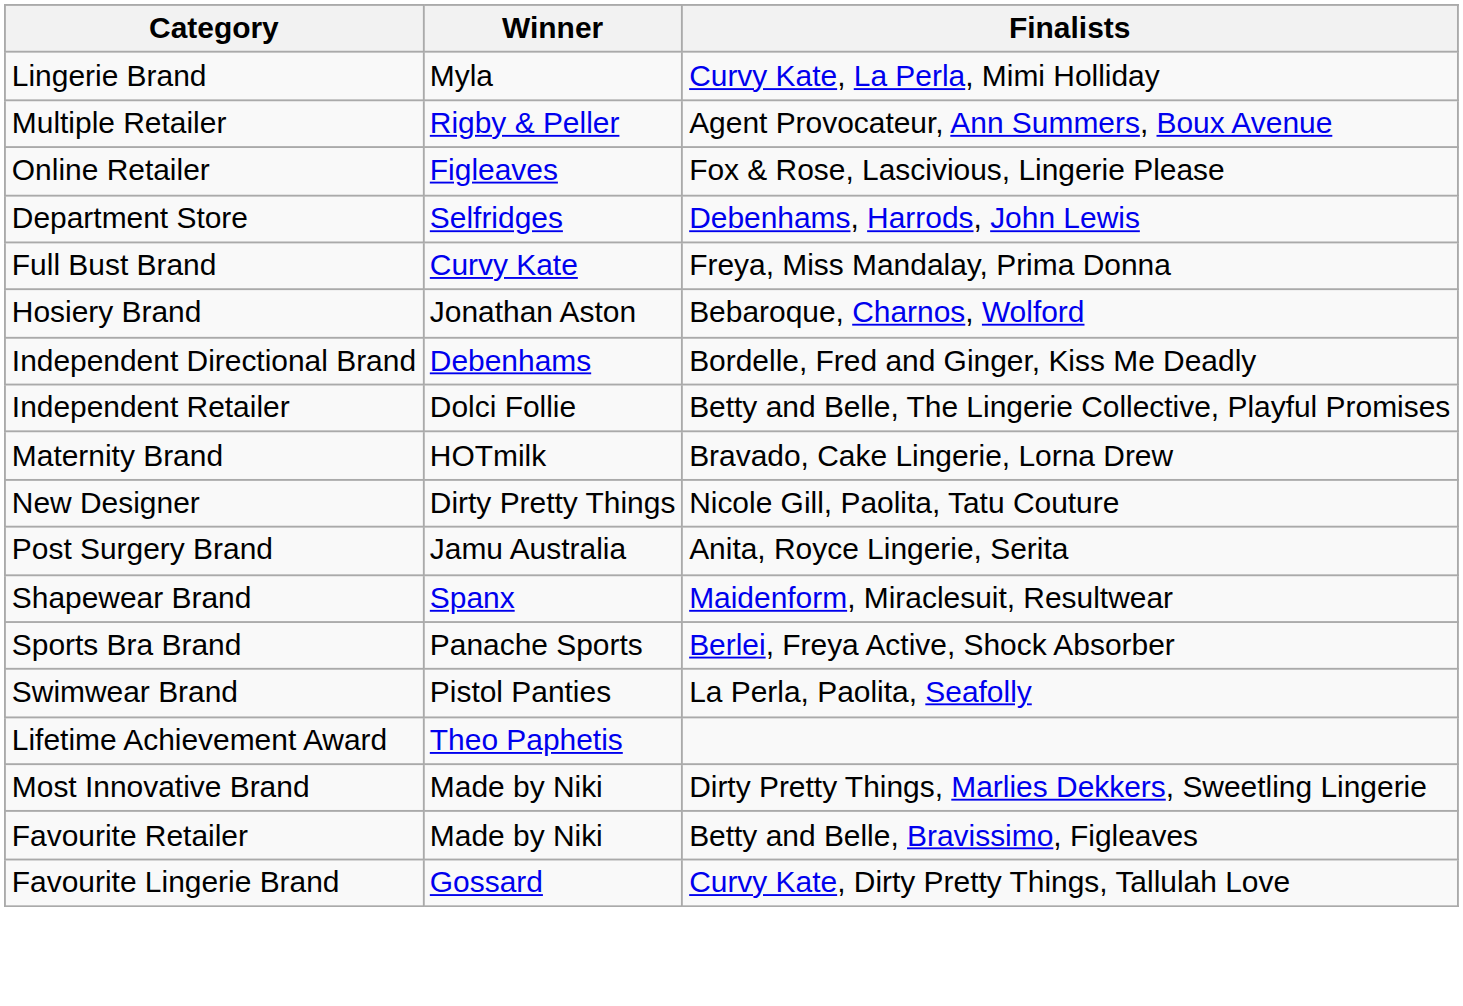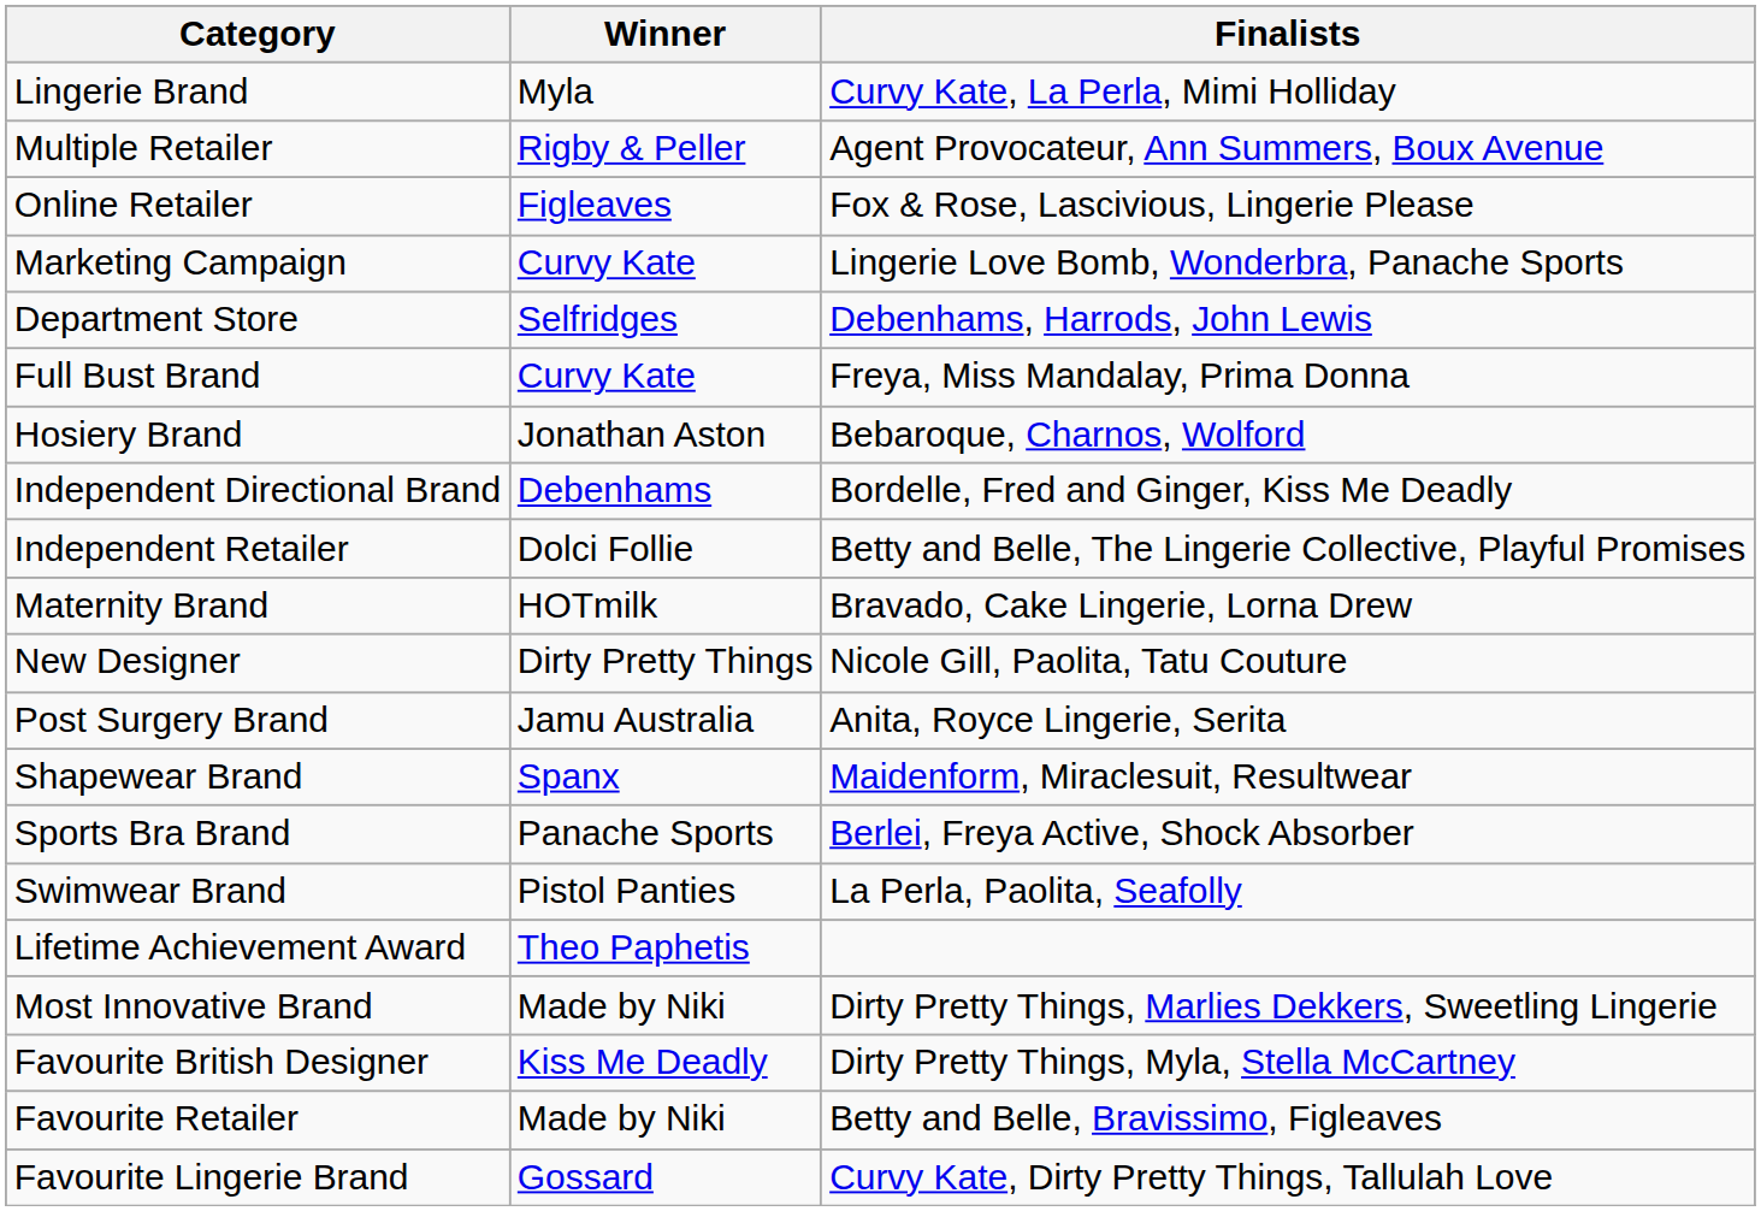+ row: Marketing Campaign | Curvy Kate | Lingerie Love Bomb, Wonderbra, Panache Sports
+ row: Favourite British Designer | Kiss Me Deadly | Dirty Pretty Things, Myla, Stella McCartney
